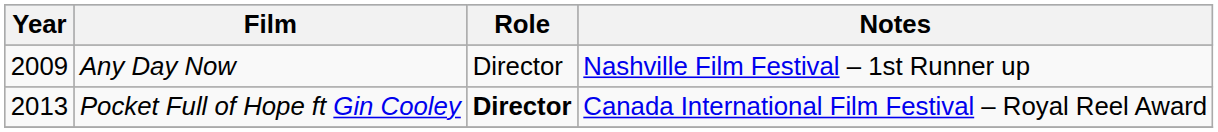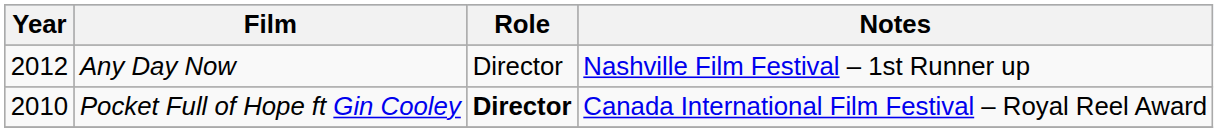Any Day Now | Year: 2009 -> 2012
Pocket Full of Hope ft Gin Cooley | Year: 2013 -> 2010
